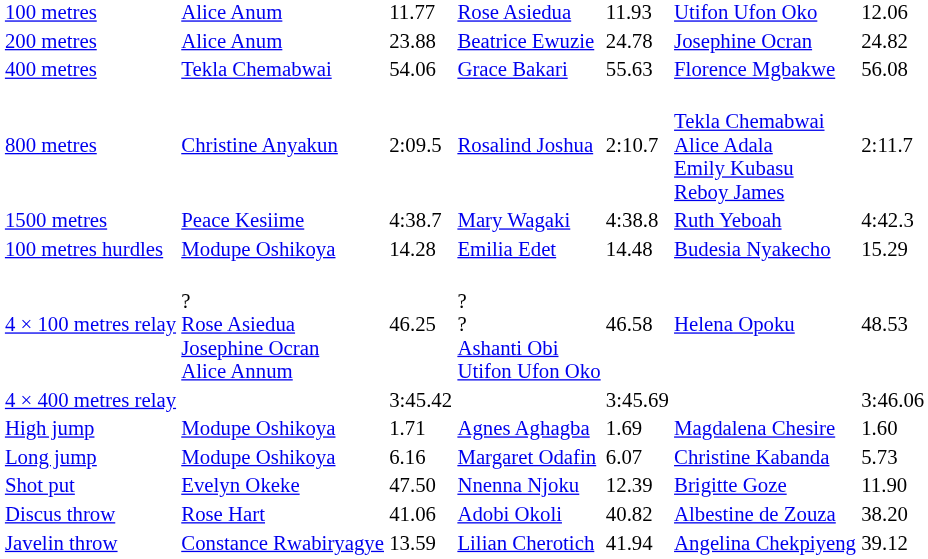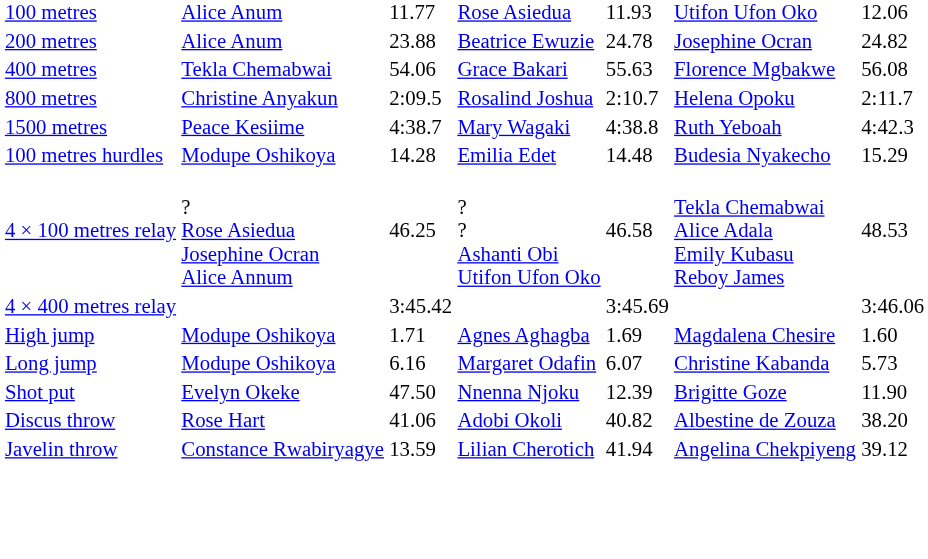800 metres | column 6: Tekla Chemabwai Alice Adala Emily Kubasu Reboy James -> Helena Opoku
4 × 100 metres relay | column 6: Helena Opoku -> Tekla Chemabwai Alice Adala Emily Kubasu Reboy James
